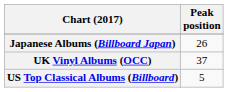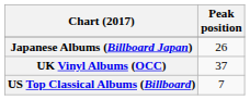US Top Classical Albums (Billboard) | Peak position: 5 -> 7
